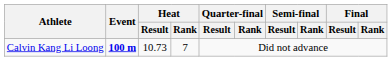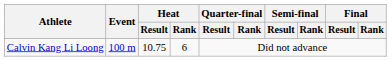Calvin Kang Li Loong | Event: bold -> normal
Calvin Kang Li Loong | Heat / Result: 10.73 -> 10.75
Calvin Kang Li Loong | Heat / Rank: 7 -> 6
